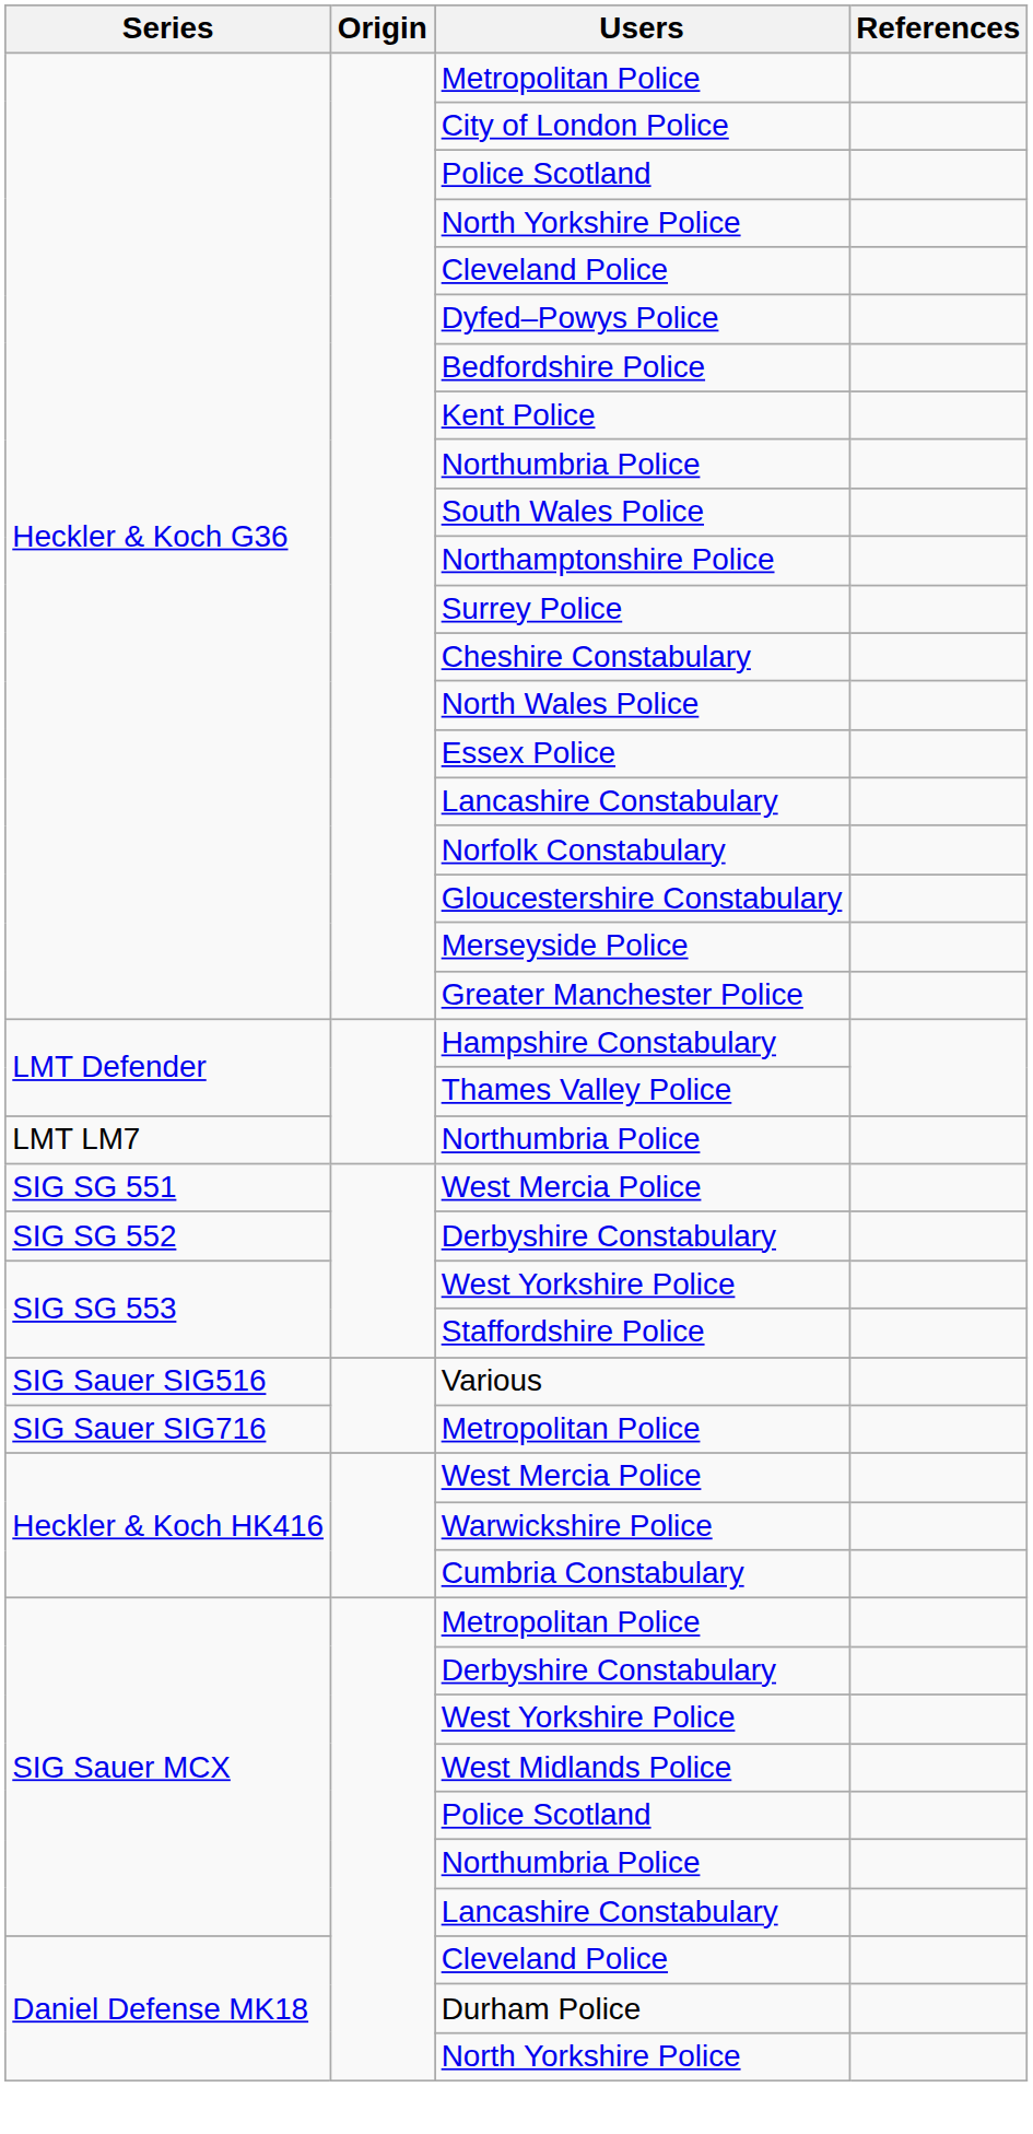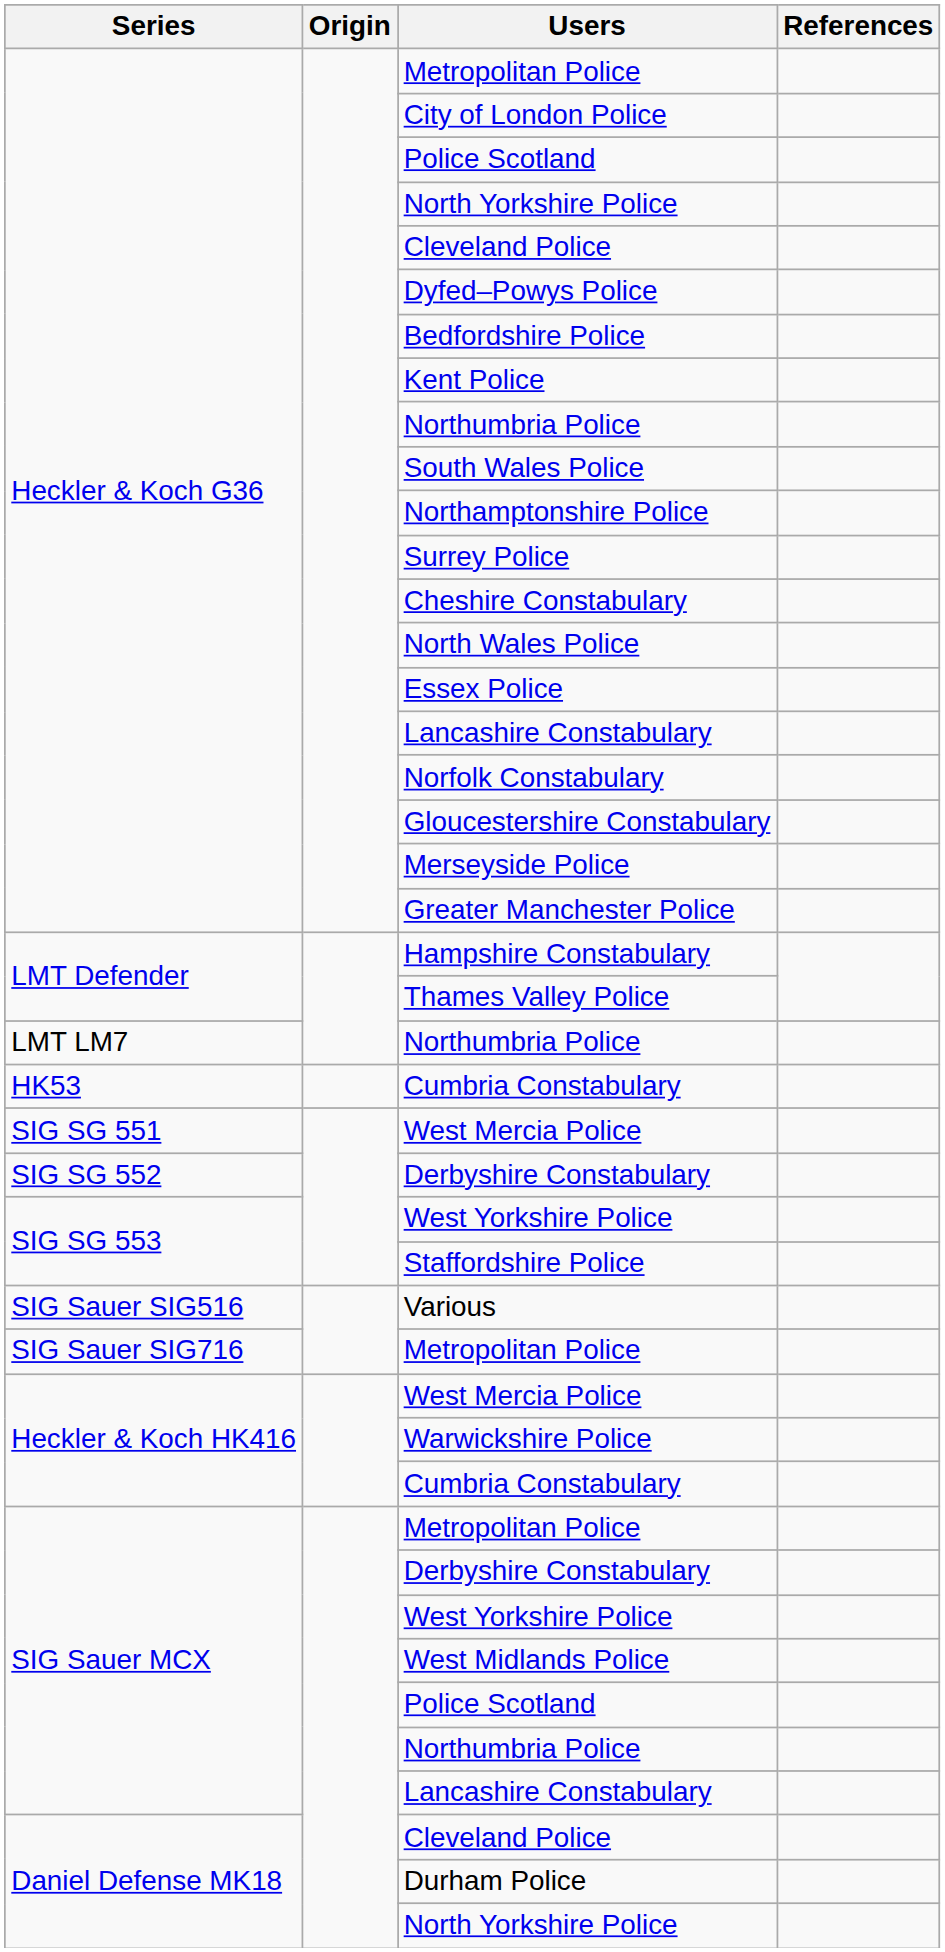+ row: HK53 | Cumbria Constabulary
